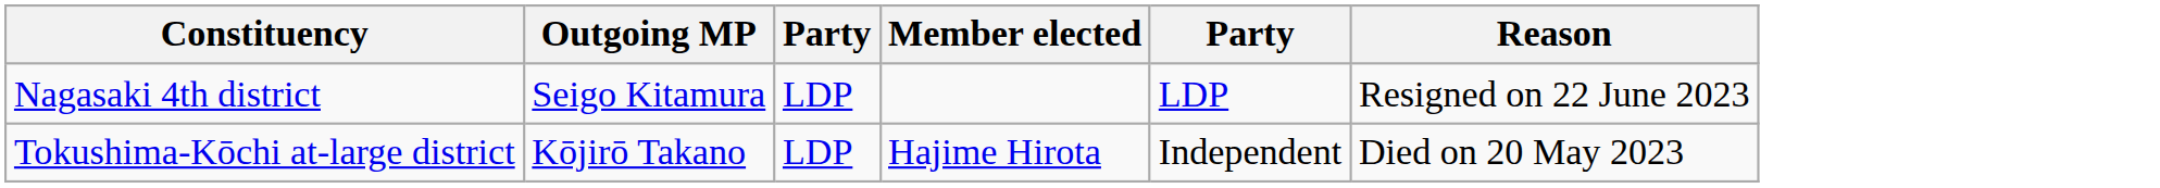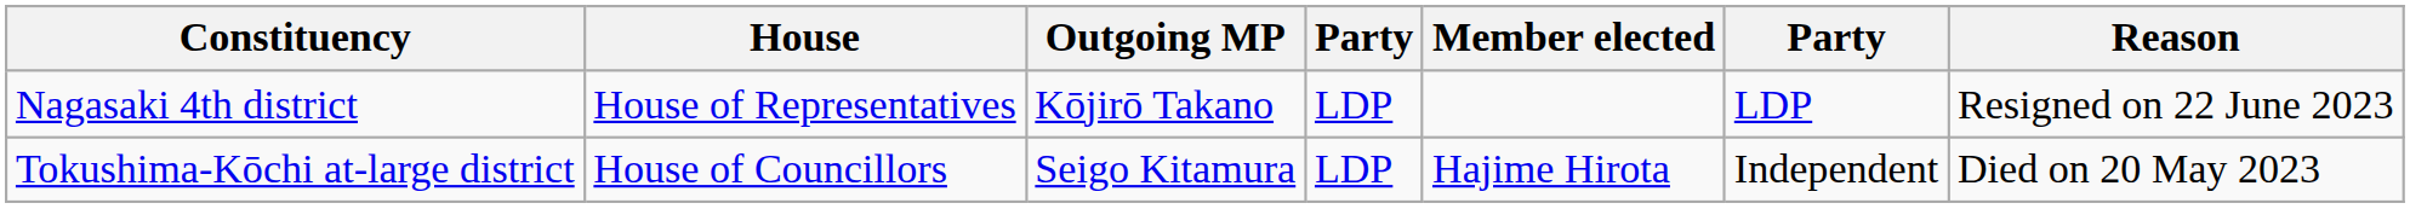+ column: House | House of Representatives | House of Councillors
Nagasaki 4th district | Outgoing MP: Seigo Kitamura -> Kōjirō Takano
Tokushima-Kōchi at-large district | Outgoing MP: Kōjirō Takano -> Seigo Kitamura
